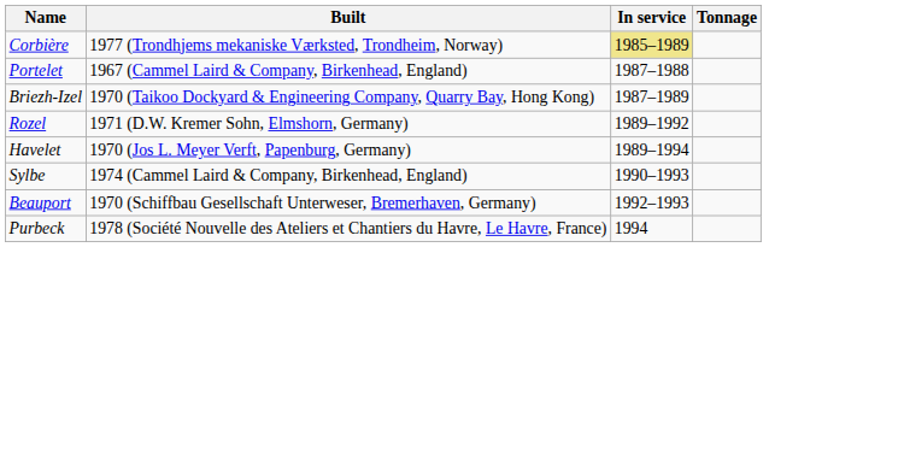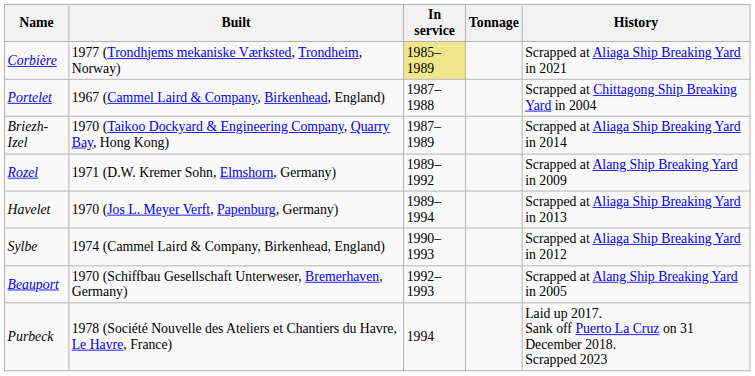+ column: History | Scrapped at Aliaga Ship Breaking Yard in 2021 | Scrapped at Chittagong Ship Breaking Yard in 2004 | Scrapped at Aliaga Ship Breaking Yard in 2014 | Scrapped at Alang Ship Breaking Yard in 2009 | Scrapped at Aliaga Ship Breaking Yard in 2013 | Scrapped at Aliaga Ship Breaking Yard in 2012 | Scrapped at Alang Ship Breaking Yard in 2005 | Laid up 2017. Sank off Puerto La Cruz on 31 December 2018. Scrapped 2023
